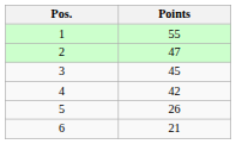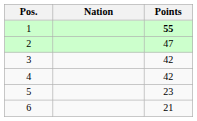+ column: Nation
1 | Points: normal -> bold
3 | Points: 45 -> 42
5 | Points: 26 -> 23
